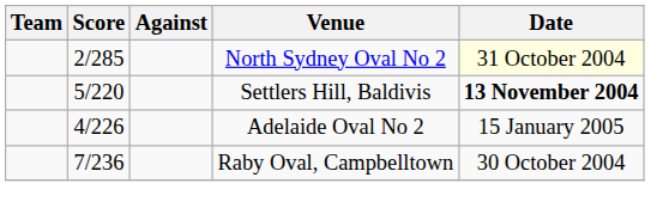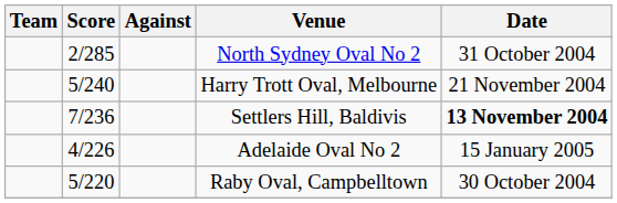North Sydney Oval No 2 | Date: lightyellow background -> no background
+ row: 5/240 | Harry Trott Oval, Melbourne | 21 November 2004
Settlers Hill, Baldivis | Score: 5/220 -> 7/236
Raby Oval, Campbelltown | Score: 7/236 -> 5/220
